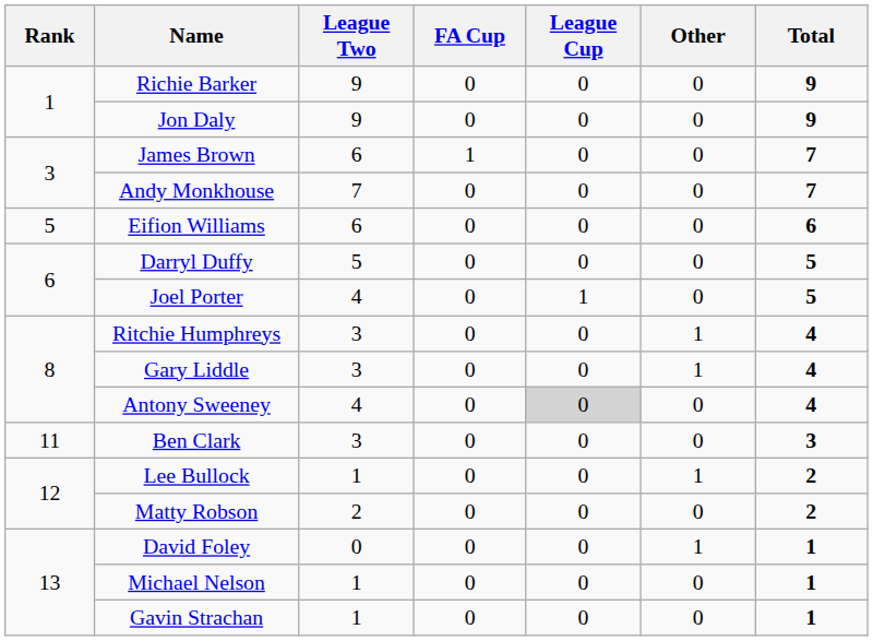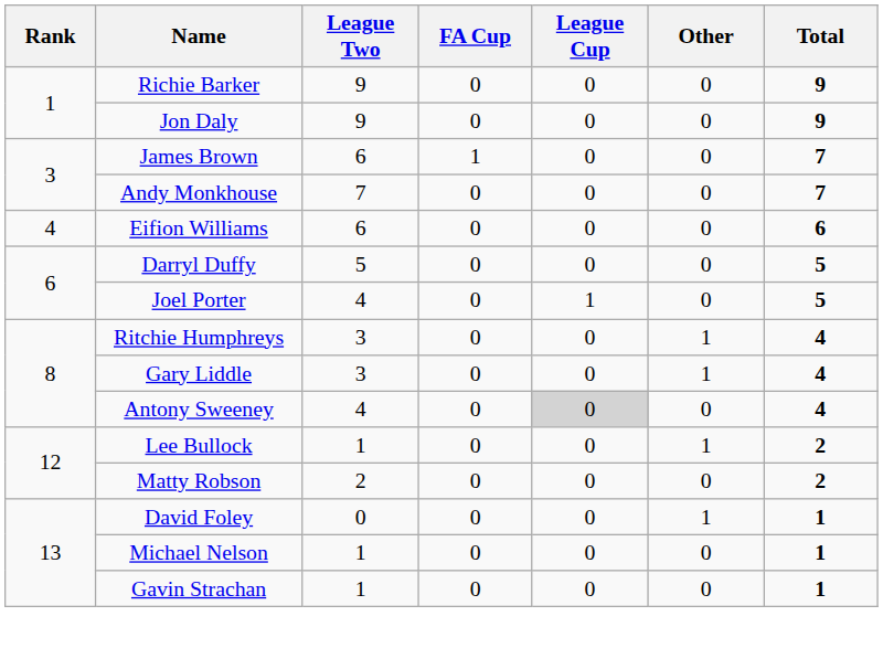Eifion Williams | Rank: 5 -> 4
- row: 11 | Ben Clark | 3 | 0 | 0 | 0 | 3
